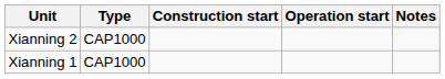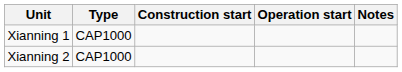rows swapped: Xianning 1 <-> Xianning 2
